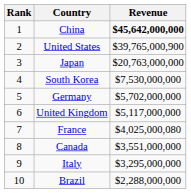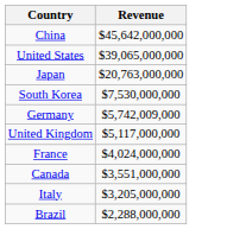- column: Rank | 1 | 2 | 3 | 4 | 5 | 6 | 7 | 8 | 9 | 10
China | Revenue: bold -> normal
United States | Revenue: $39,765,000,900 -> $39,065,000,000
Germany | Revenue: $5,702,000,000 -> $5,742,009,000
France | Revenue: $4,025,000,080 -> $4,024,000,000
Italy | Revenue: $3,295,000,000 -> $3,205,000,000
